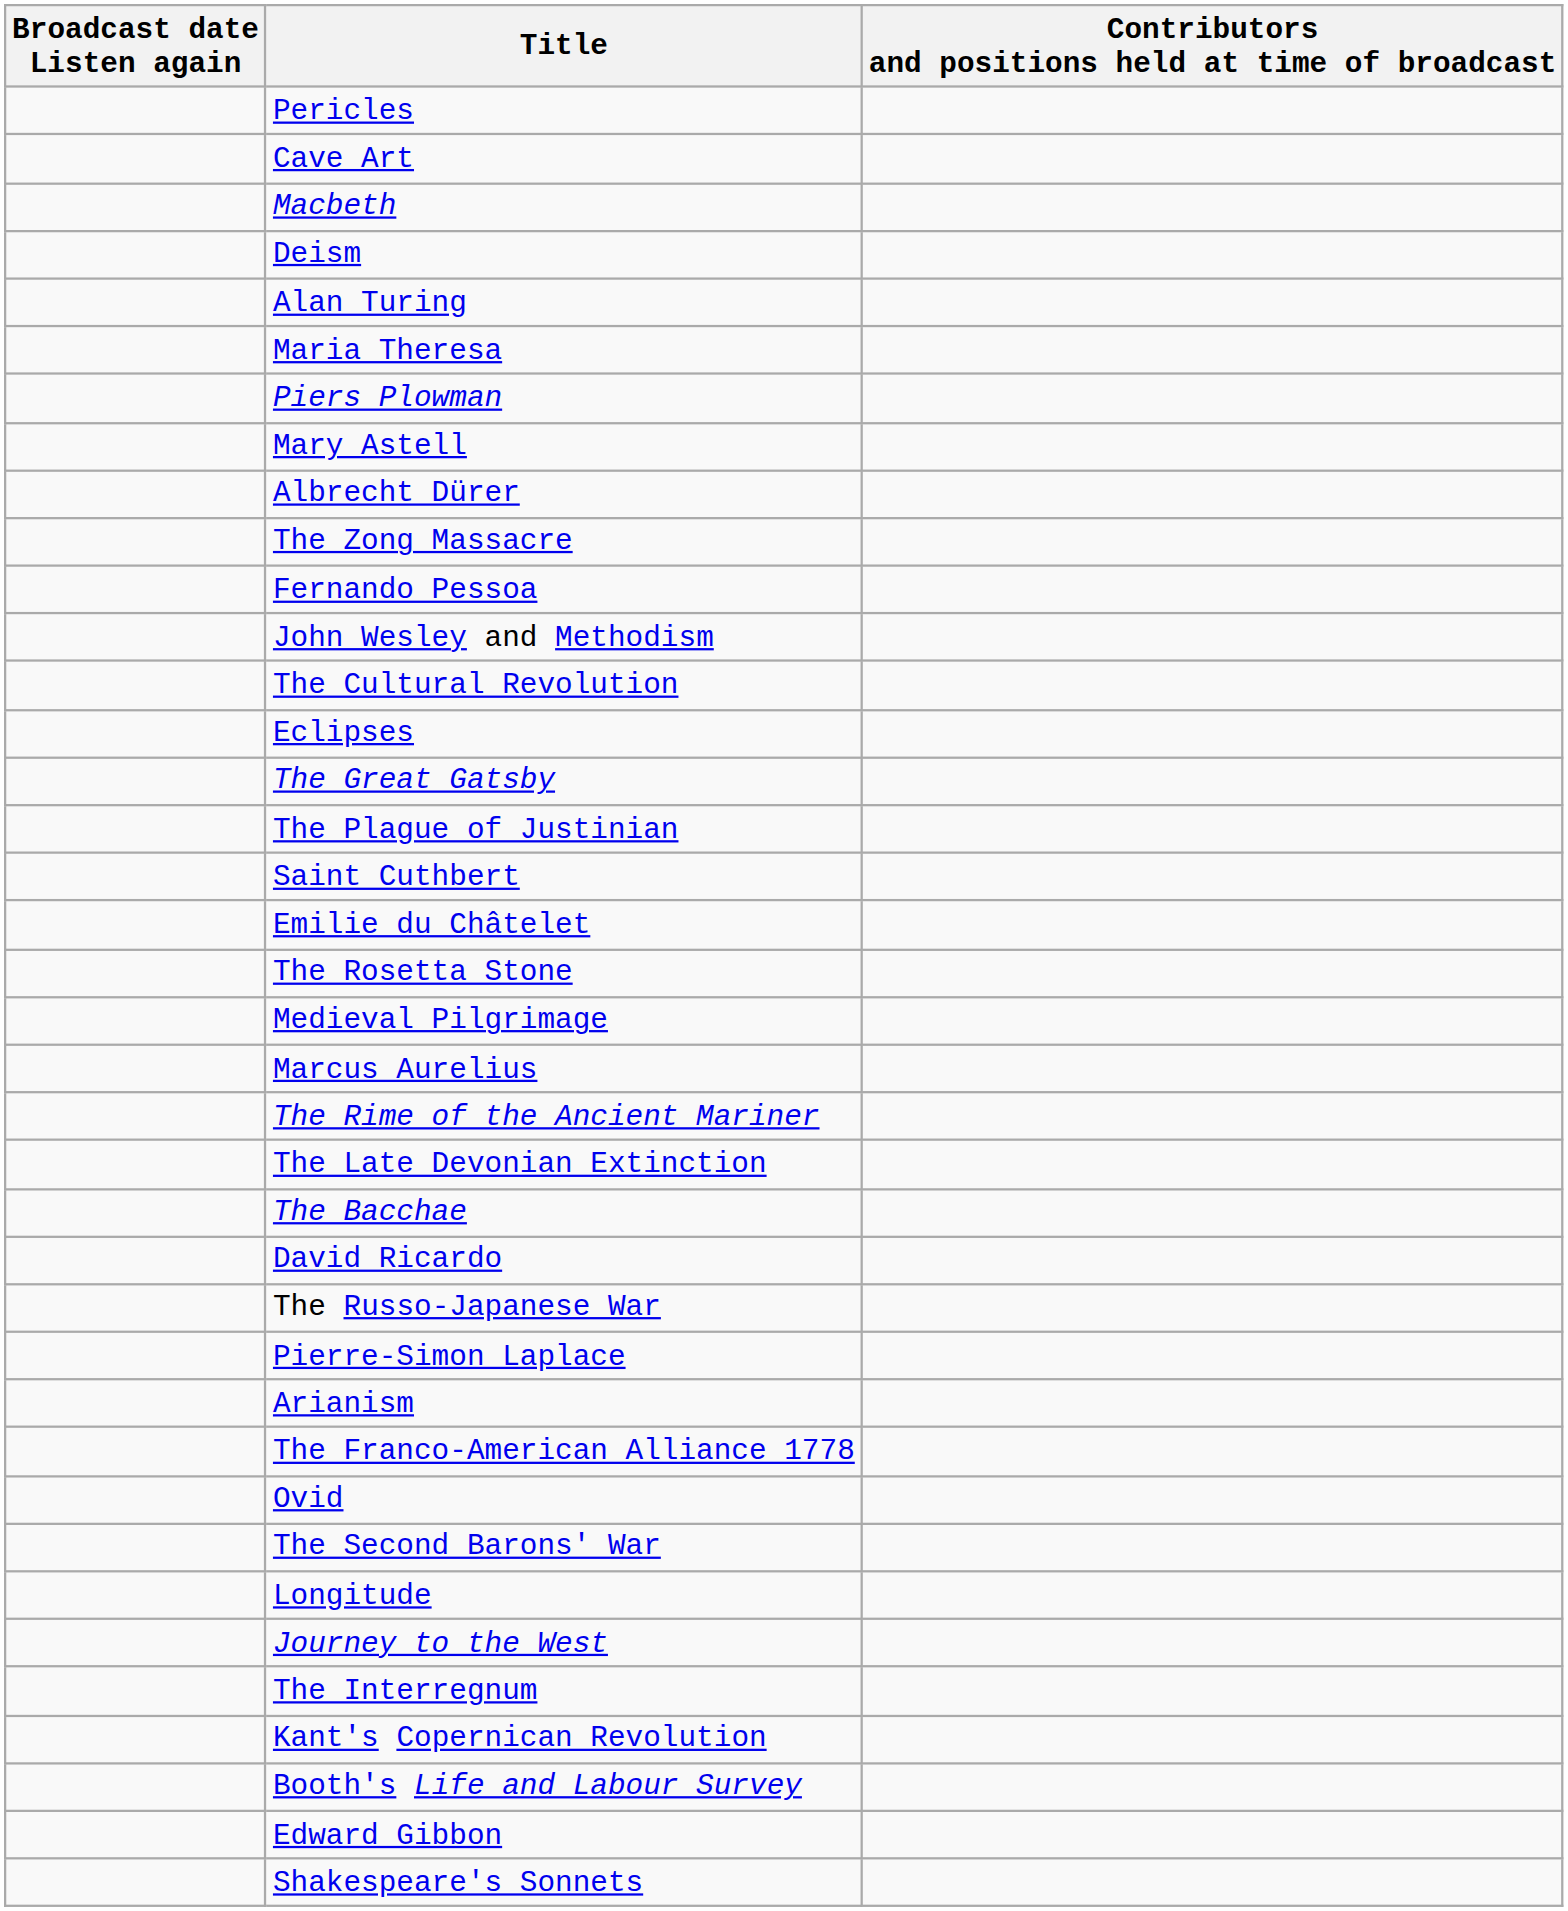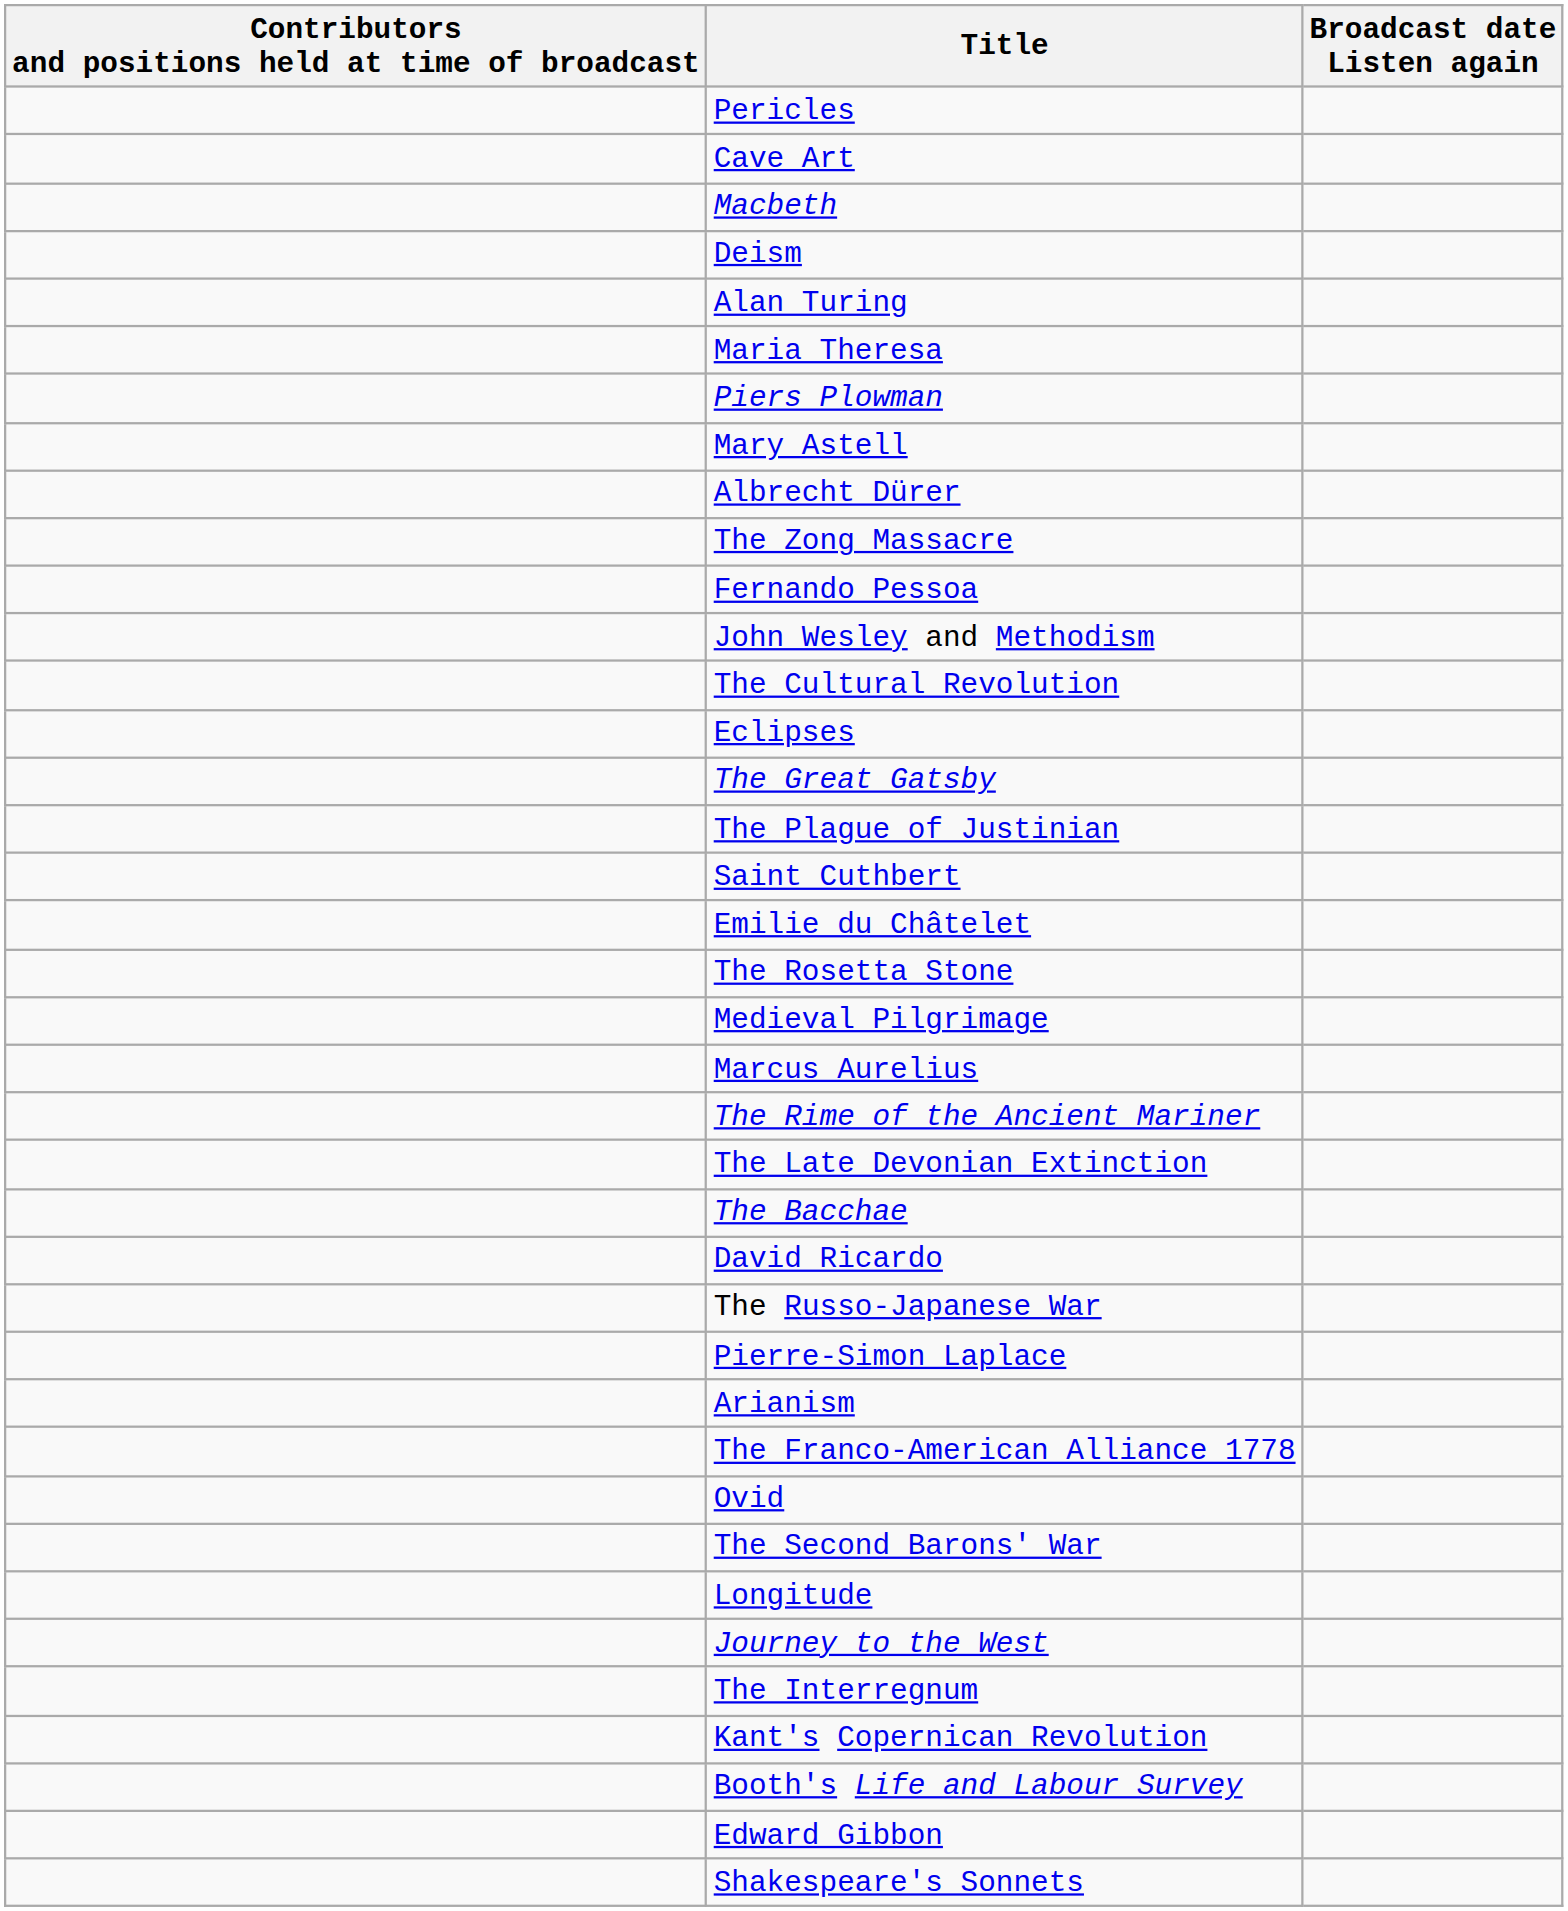columns swapped: Broadcast date Listen again <-> Contributors and positions held at time of broadcast
